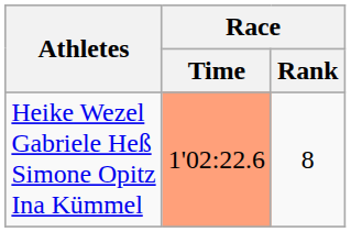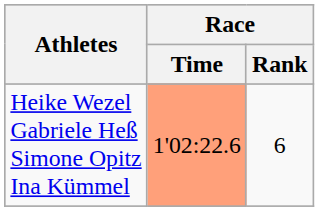Heike Wezel Gabriele Heß Simone Opitz Ina Kümmel | Race / Rank: 8 -> 6
